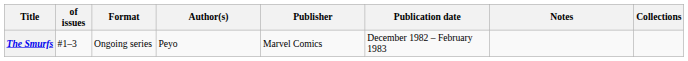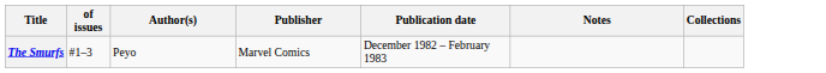- column: Format | Ongoing series
